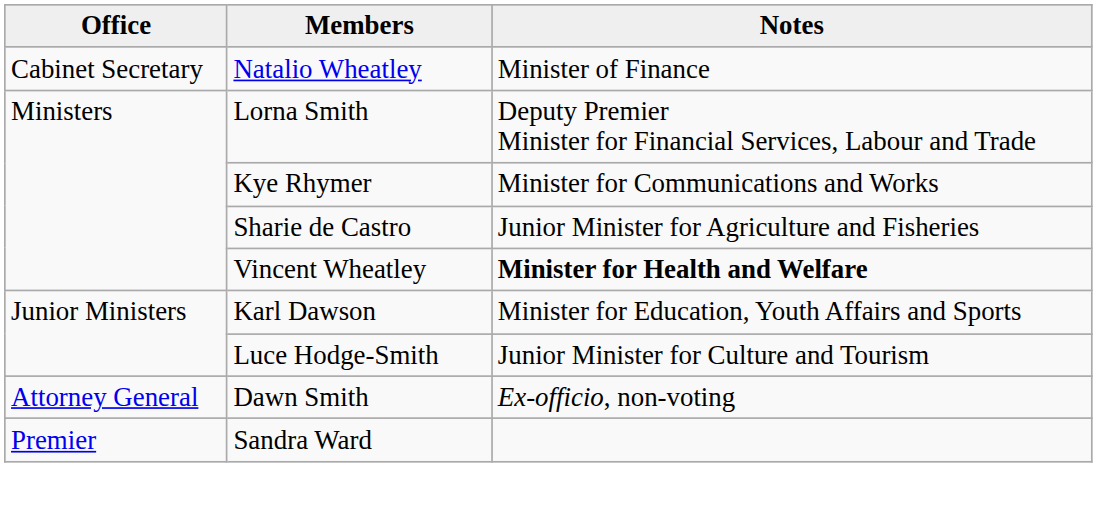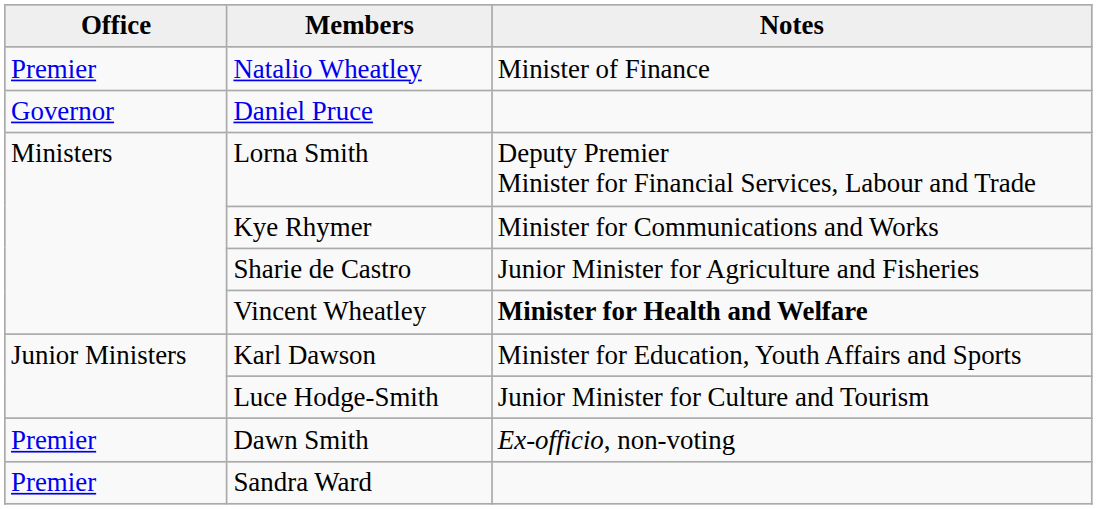Natalio Wheatley | Office: Cabinet Secretary -> Premier
+ row: Governor | Daniel Pruce
Dawn Smith | Office: Attorney General -> Premier
